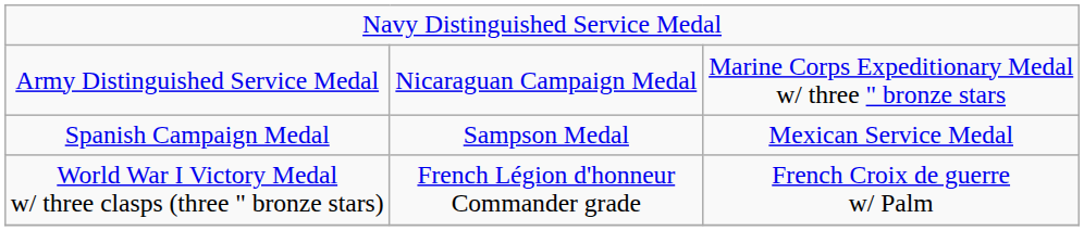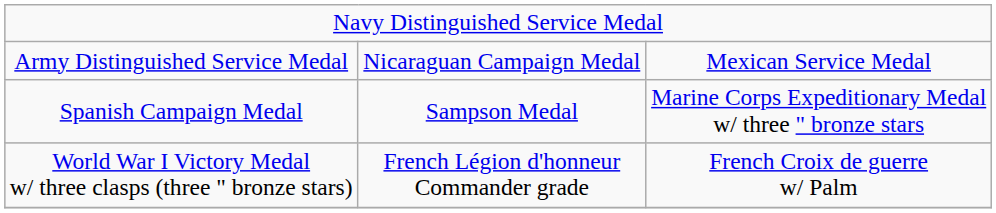Army Distinguished Service Medal | column 3: Marine Corps Expeditionary Medal w/ three " bronze stars -> Mexican Service Medal
Spanish Campaign Medal | column 3: Mexican Service Medal -> Marine Corps Expeditionary Medal w/ three " bronze stars
